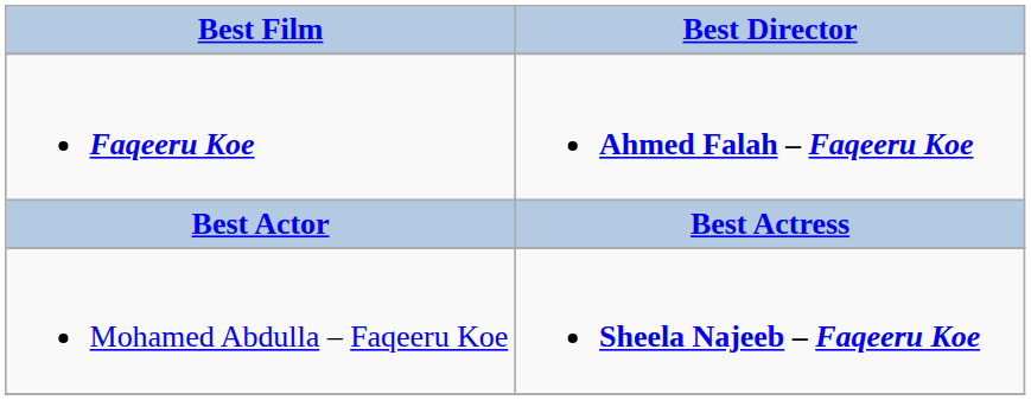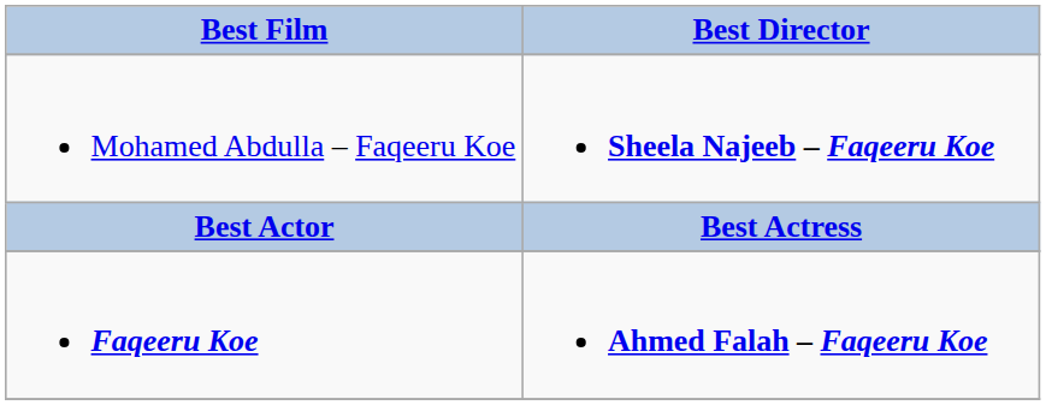rows swapped: Faqeeru Koe <-> Mohamed Abdulla – Faqeeru Koe
